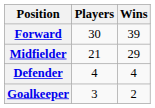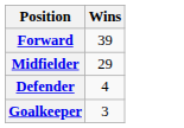- column: Players | 30 | 21 | 4 | 3
Goalkeeper | Wins: 2 -> 3
